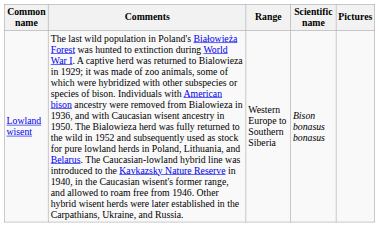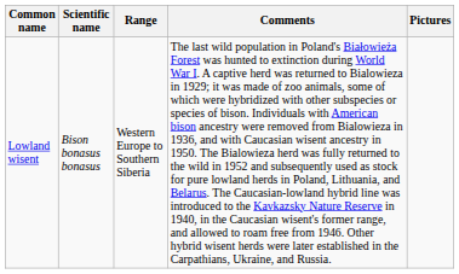columns swapped: Scientific name <-> Comments
